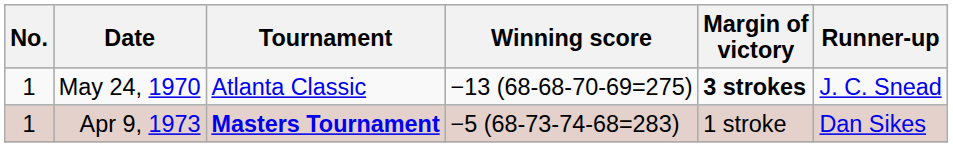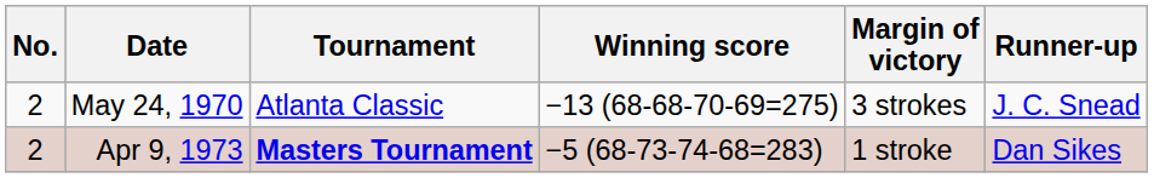May 24, 1970 | No.: 1 -> 2
May 24, 1970 | Margin of victory: bold -> normal
Apr 9, 1973 | No.: 1 -> 2
